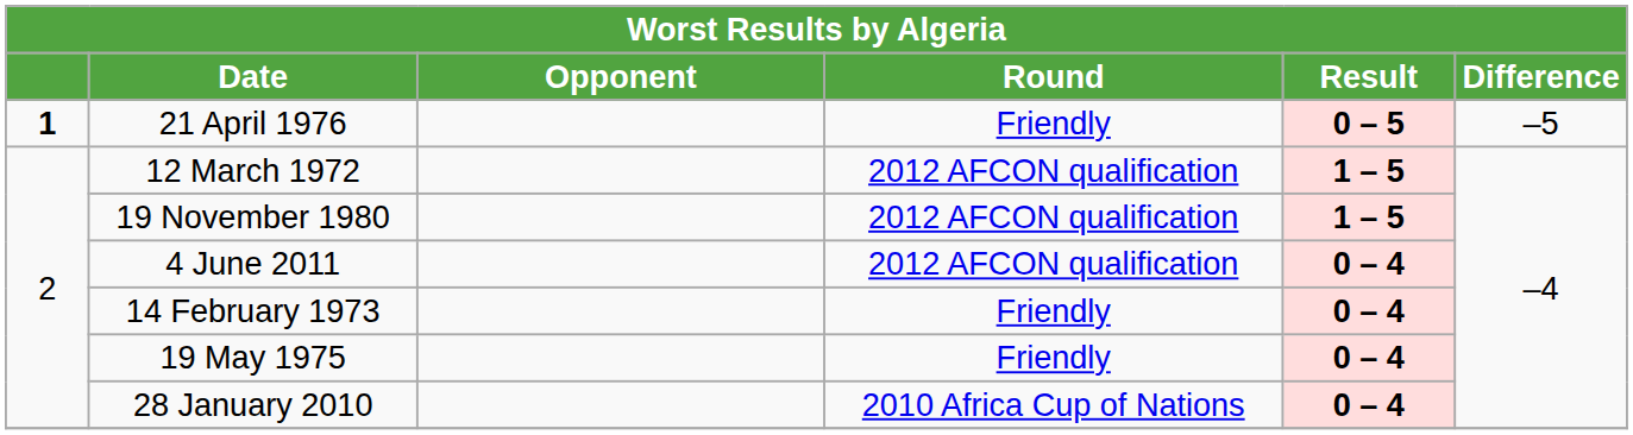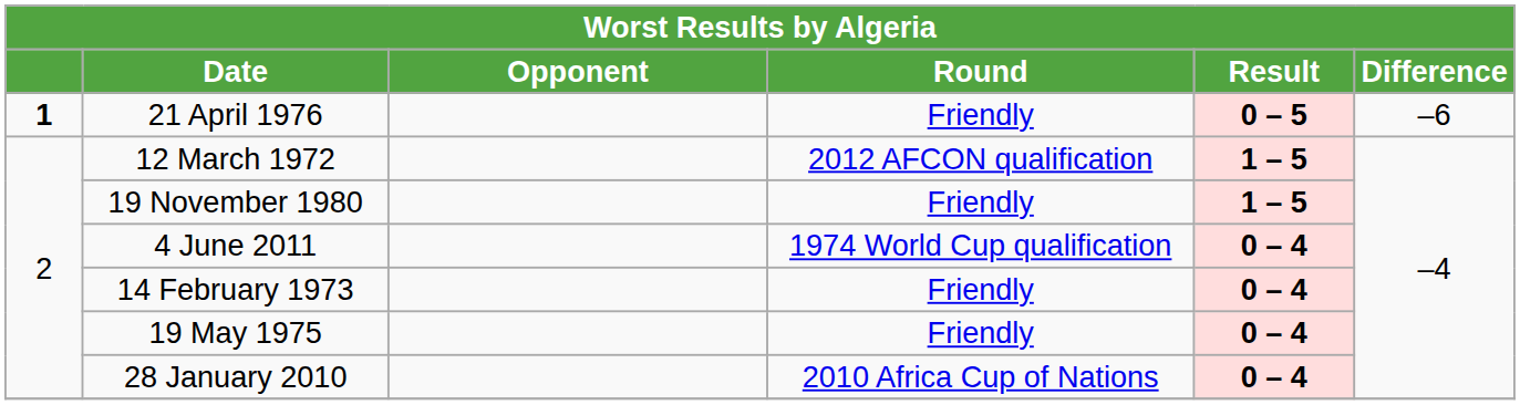21 April 1976 | Difference: –5 -> –6
19 November 1980 | Round: 2012 AFCON qualification -> Friendly
4 June 2011 | Round: 2012 AFCON qualification -> 1974 World Cup qualification
